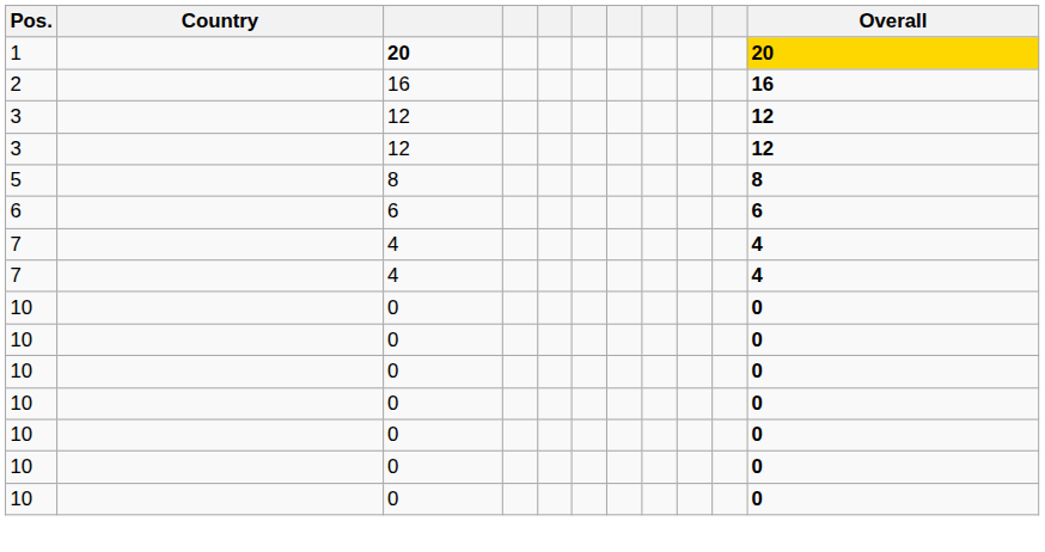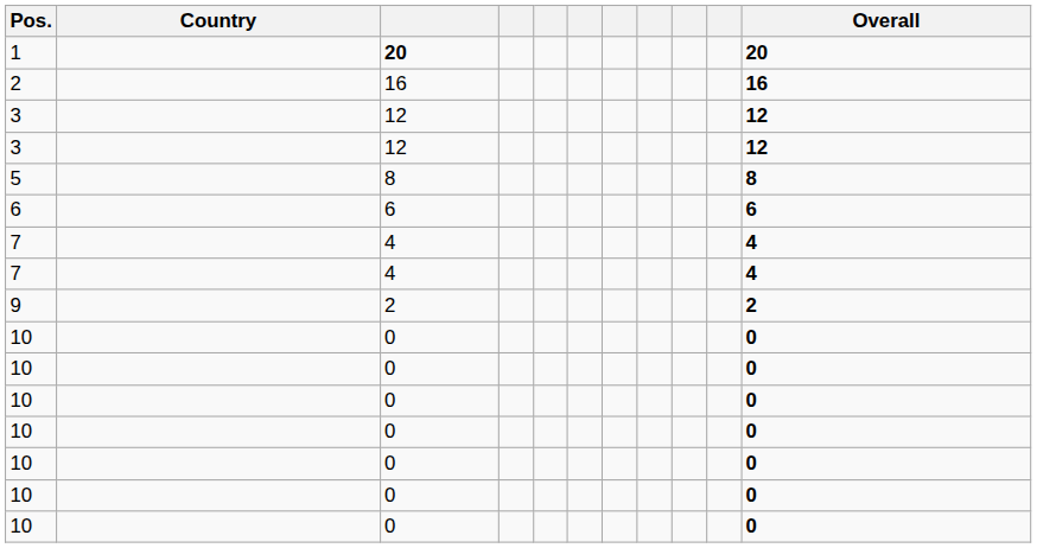1 | Overall: gold background -> no background
+ row: 9 | 2 | 2
